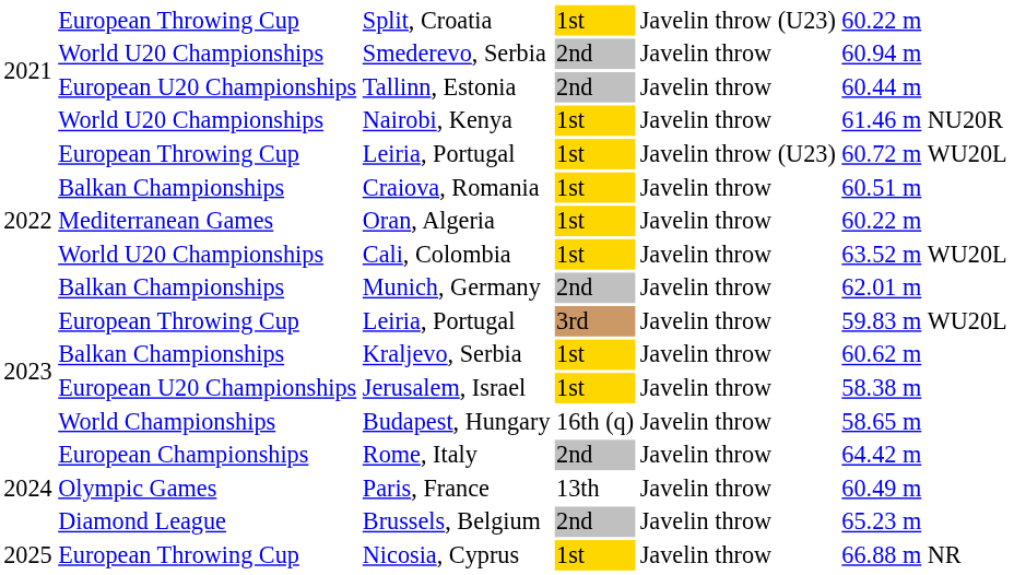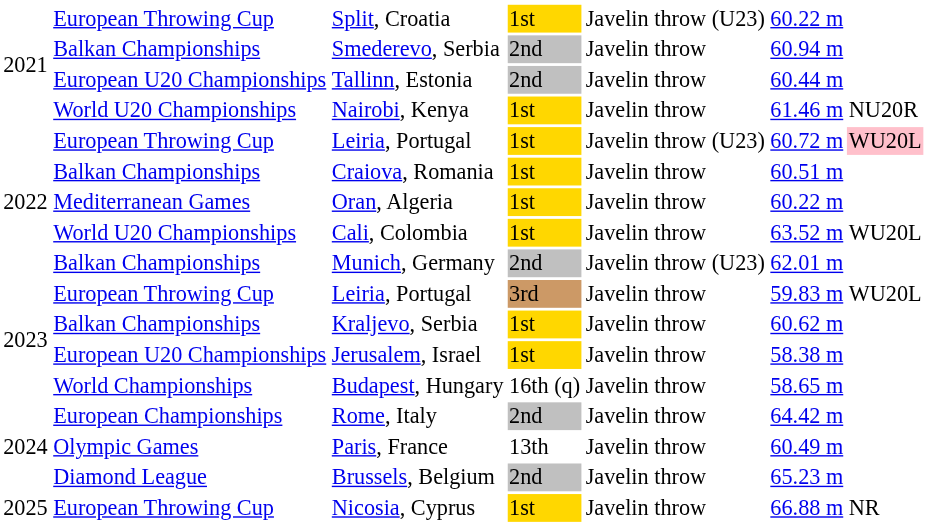Smederevo, Serbia | column 2: World U20 Championships -> Balkan Championships
2022 / Leiria, Portugal | column 7: no background -> pink background
Munich, Germany | column 5: Javelin throw -> Javelin throw (U23)
